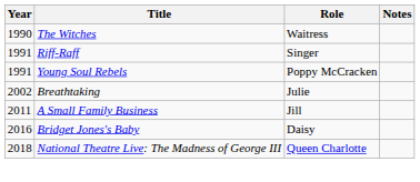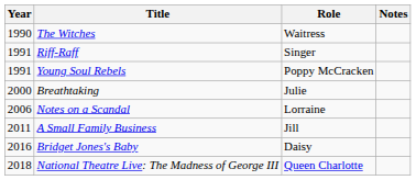Breathtaking | Year: 2002 -> 2000
+ row: 2006 | Notes on a Scandal | Lorraine
